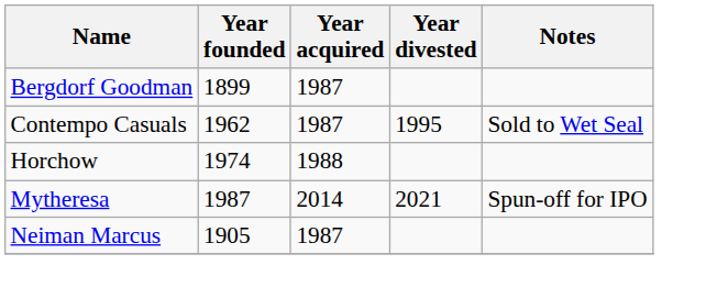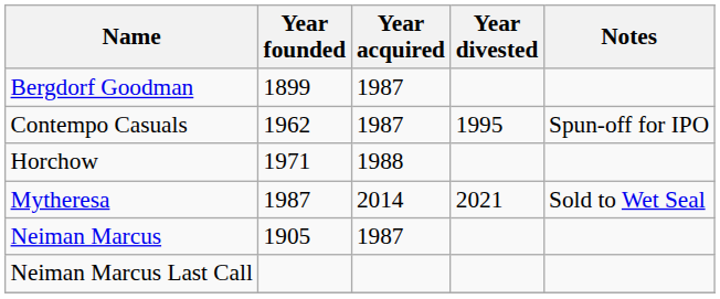Contempo Casuals | Notes: Sold to Wet Seal -> Spun-off for IPO
Horchow | Year founded: 1974 -> 1971
Mytheresa | Notes: Spun-off for IPO -> Sold to Wet Seal
+ row: Neiman Marcus Last Call
